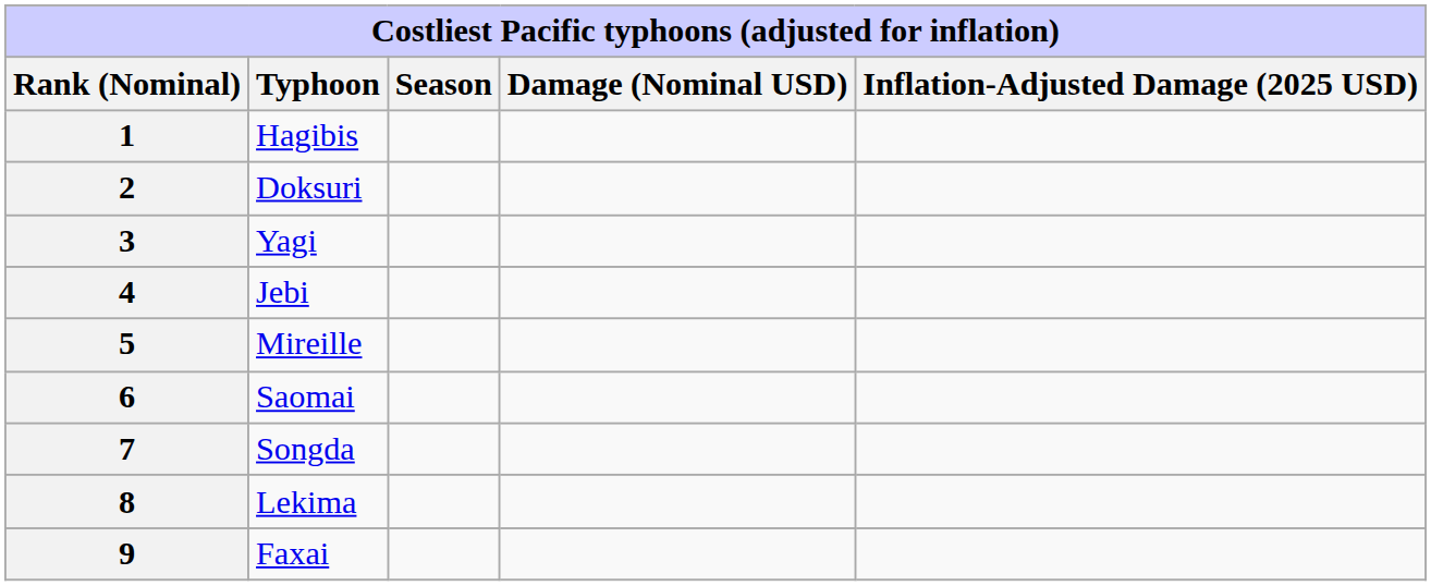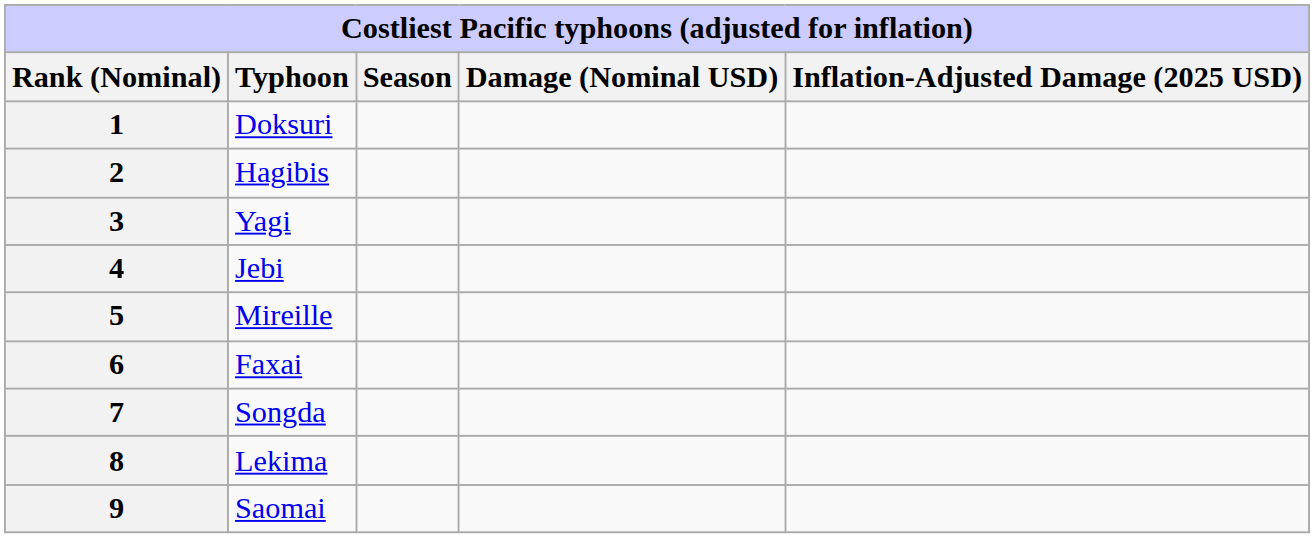1 | Typhoon: Hagibis -> Doksuri
2 | Typhoon: Doksuri -> Hagibis
6 | Typhoon: Saomai -> Faxai
9 | Typhoon: Faxai -> Saomai
